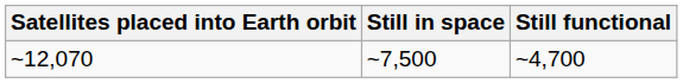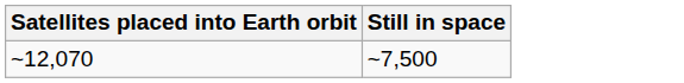- column: Still functional | ~4,700
